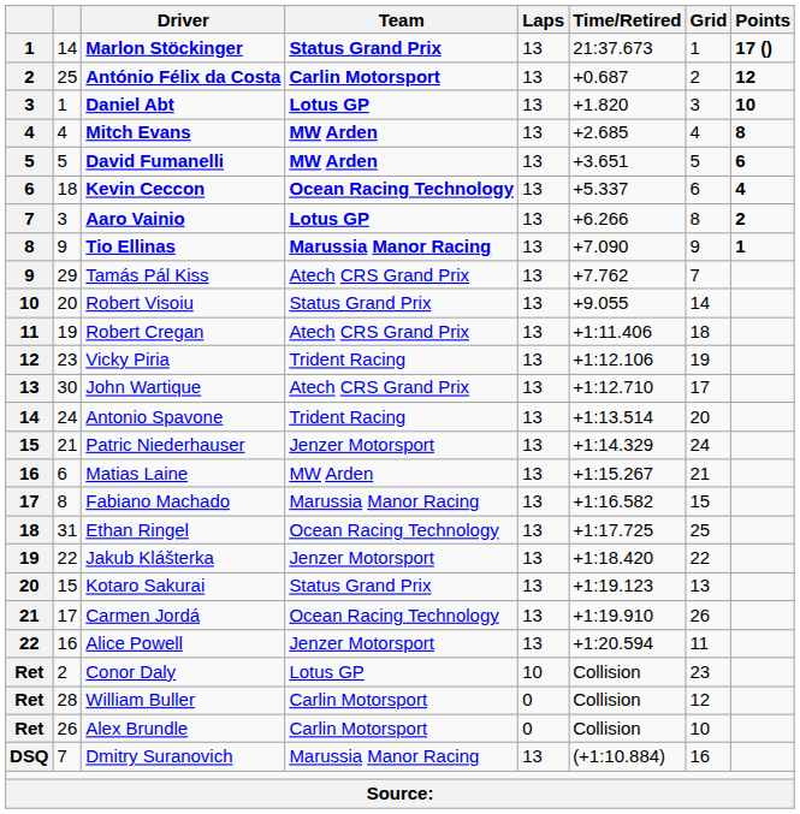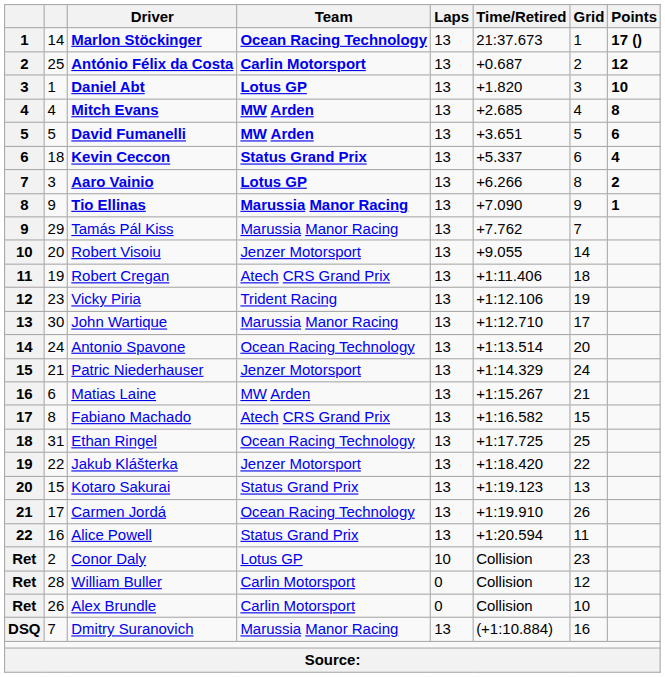Marlon Stöckinger | Team: Status Grand Prix -> Ocean Racing Technology
Kevin Ceccon | Team: Ocean Racing Technology -> Status Grand Prix
Tamás Pál Kiss | Team: Atech CRS Grand Prix -> Marussia Manor Racing
Robert Visoiu | Team: Status Grand Prix -> Jenzer Motorsport
John Wartique | Team: Atech CRS Grand Prix -> Marussia Manor Racing
Antonio Spavone | Team: Trident Racing -> Ocean Racing Technology
Fabiano Machado | Team: Marussia Manor Racing -> Atech CRS Grand Prix
Alice Powell | Team: Jenzer Motorsport -> Status Grand Prix
